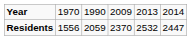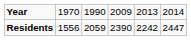Residents | column 4: 2370 -> 2390
Residents | column 5: 2532 -> 2242
